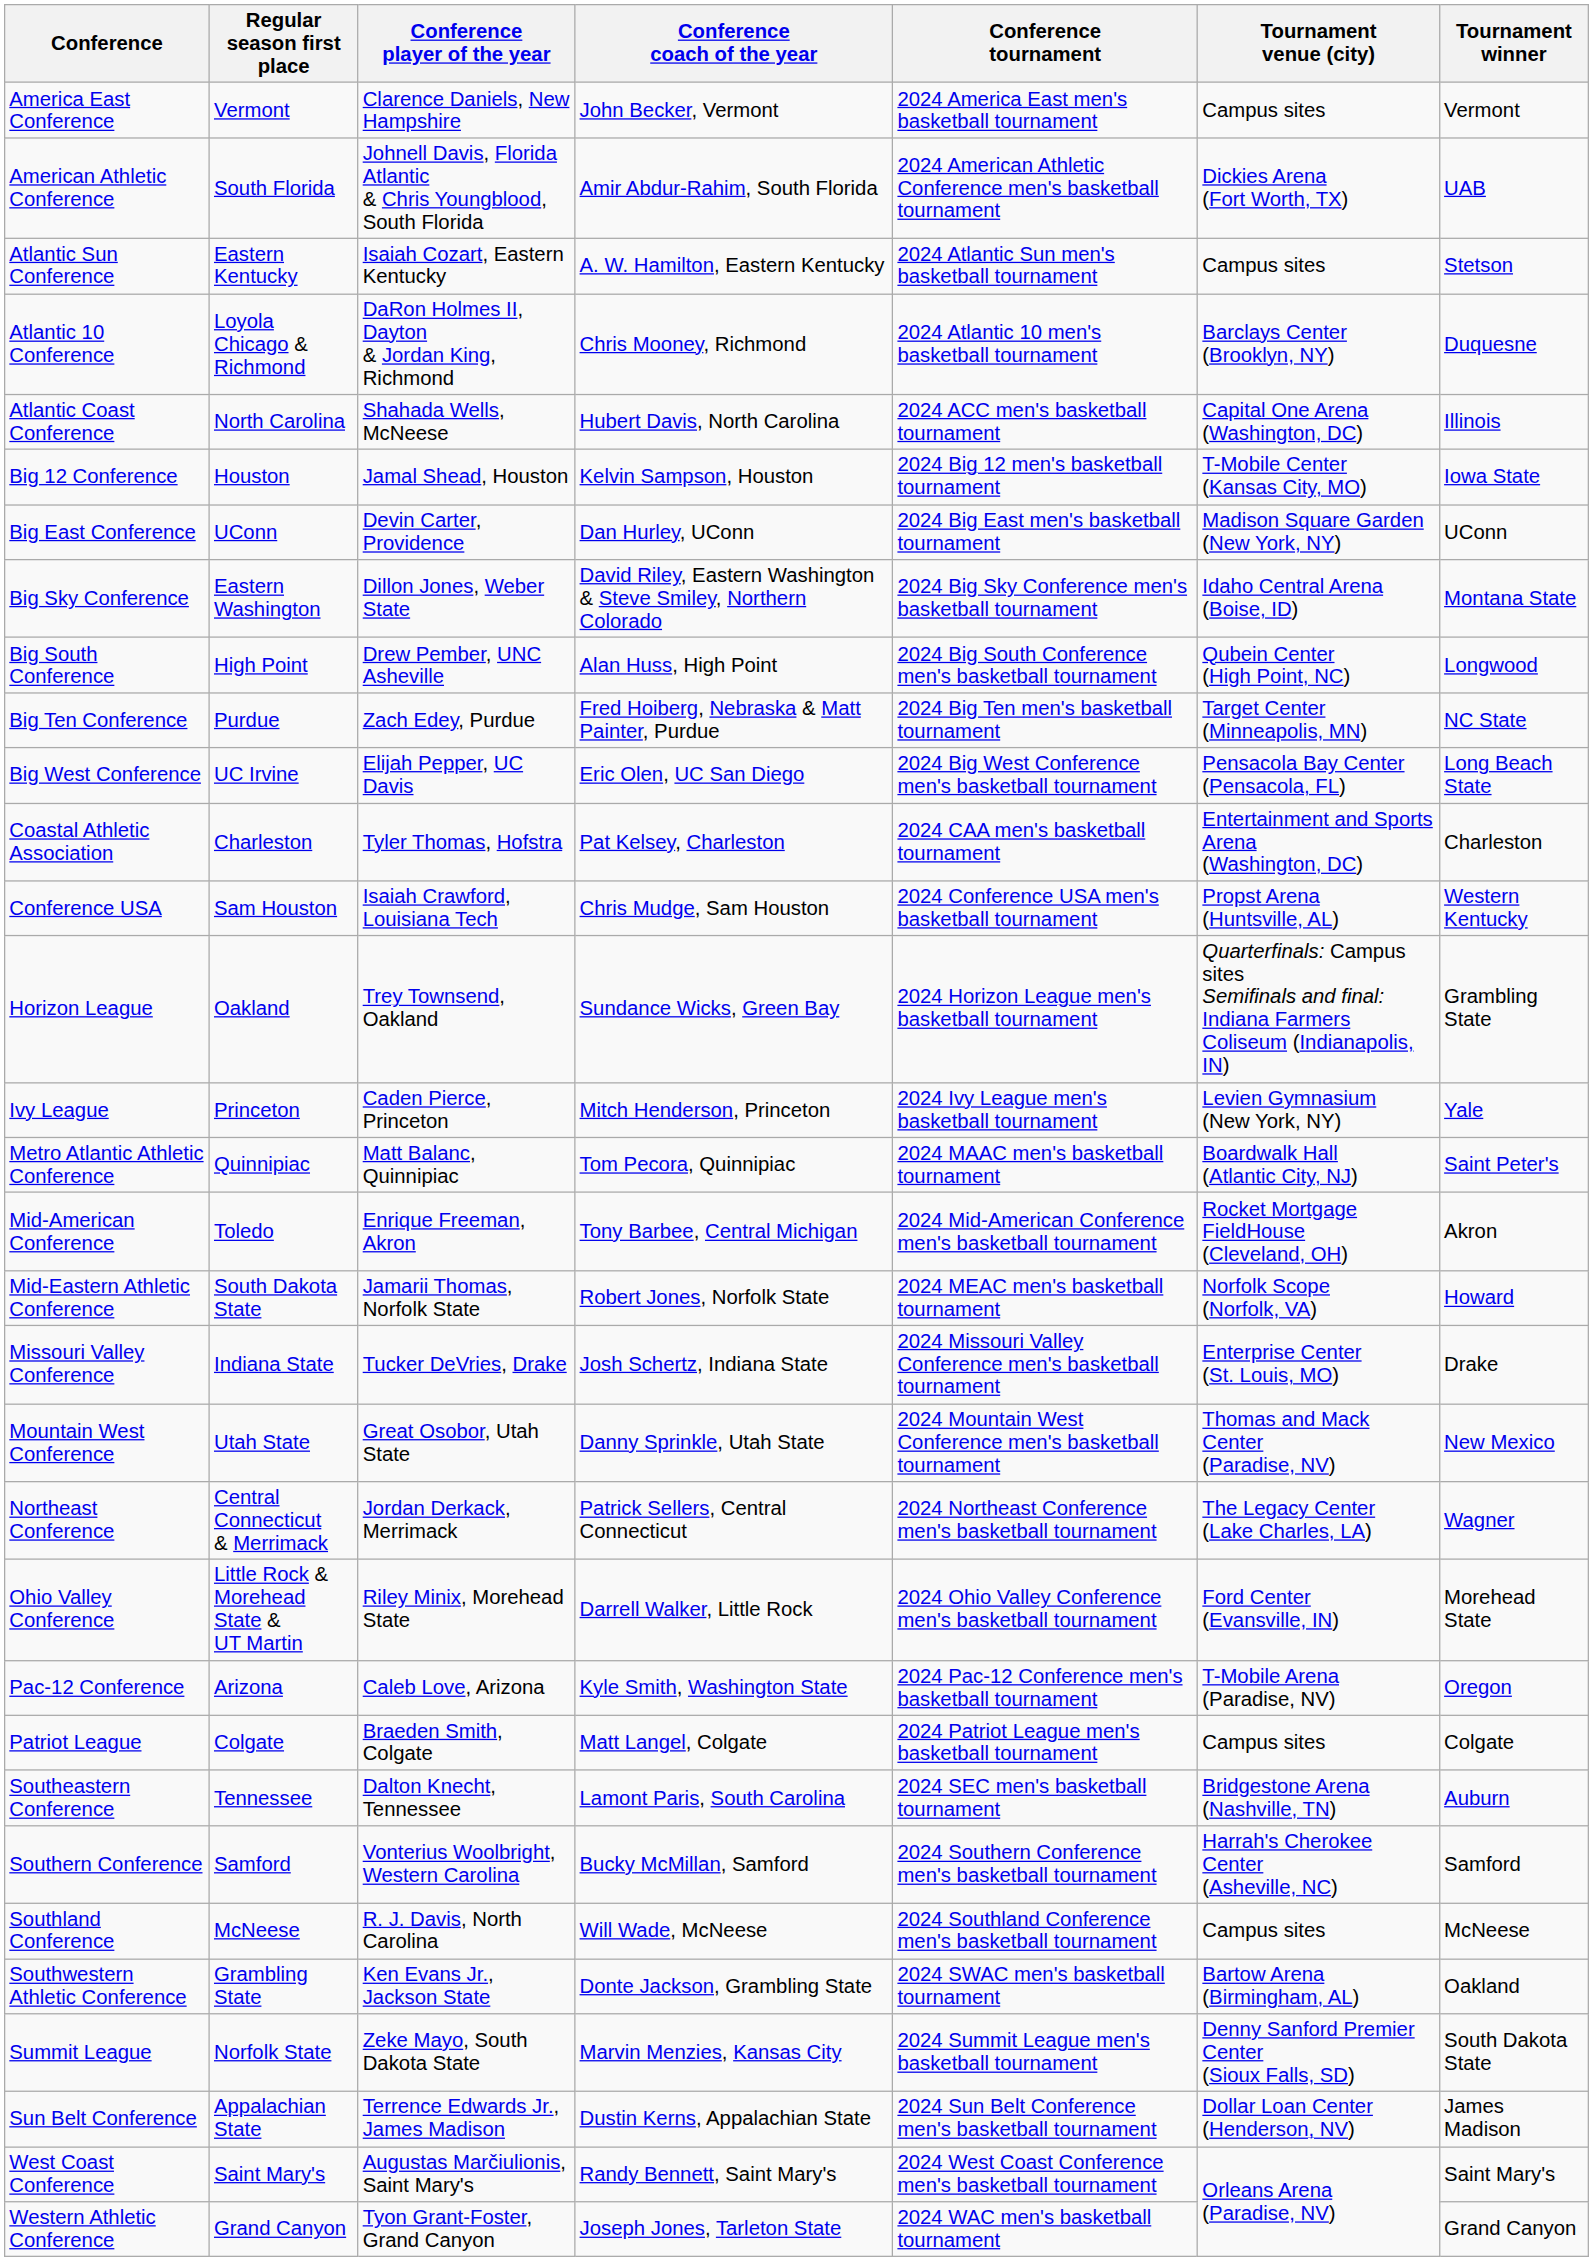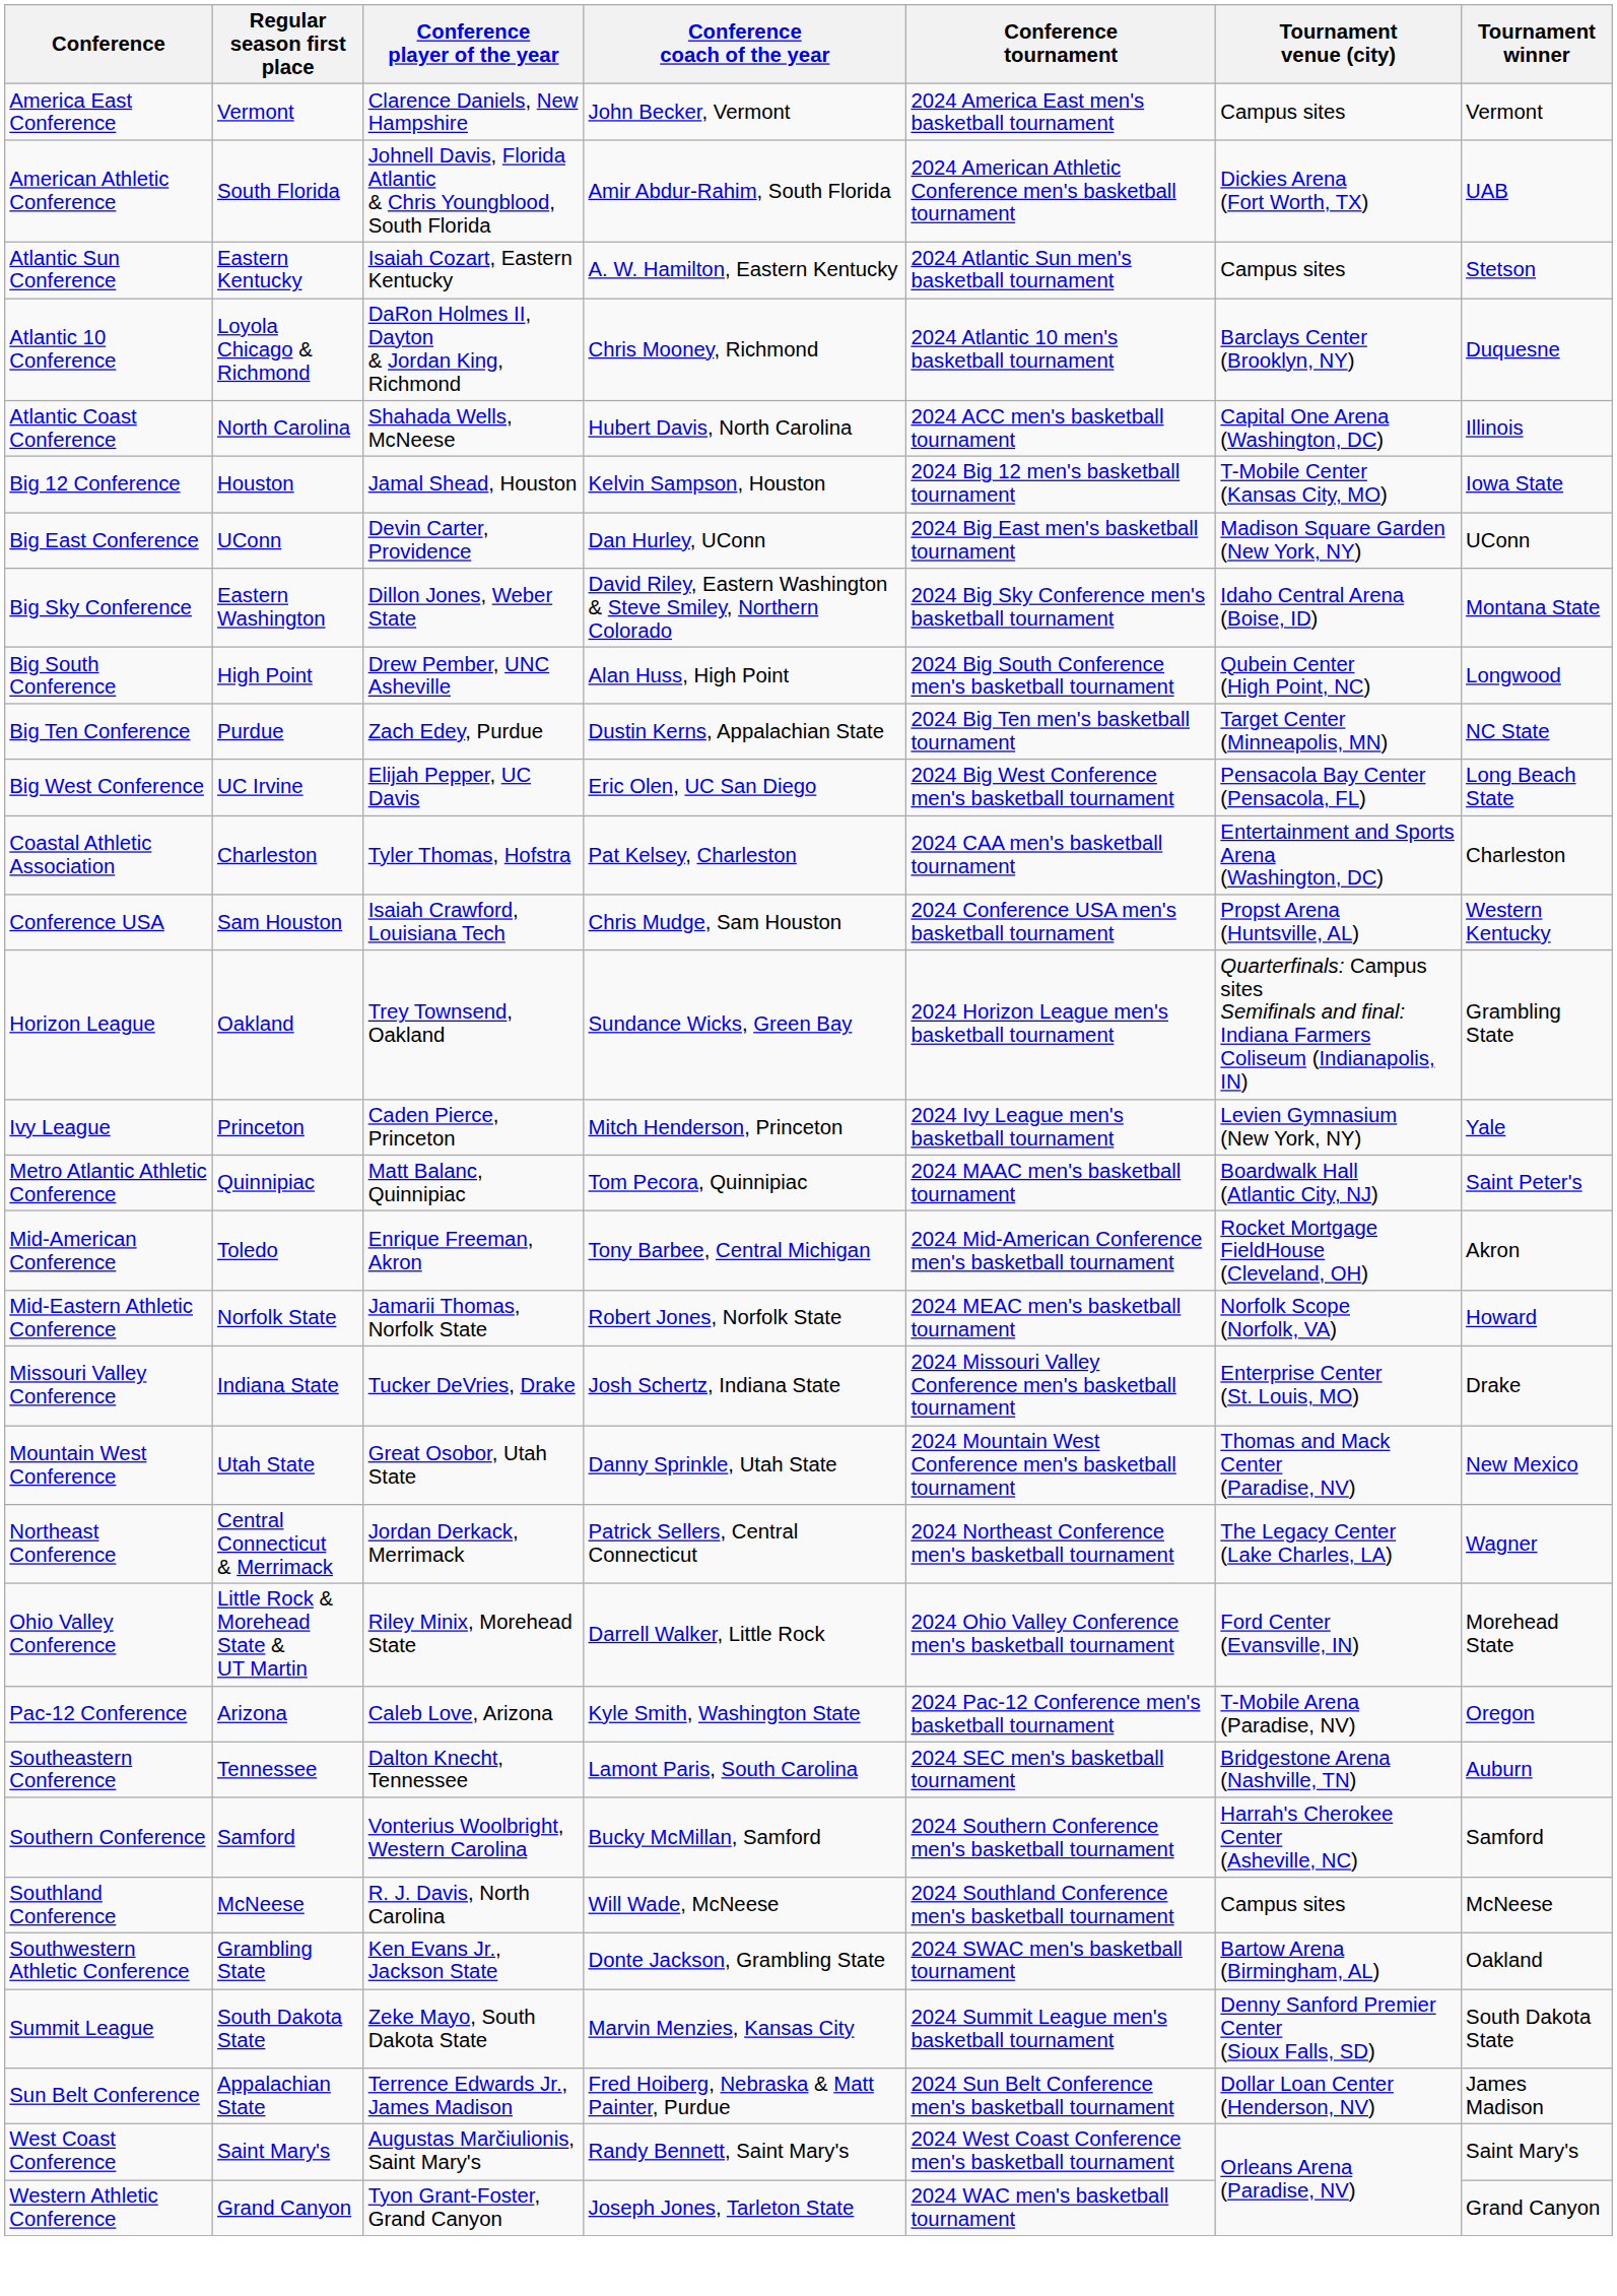Big Ten Conference | Conference coach of the year: Fred Hoiberg, Nebraska & Matt Painter, Purdue -> Dustin Kerns, Appalachian State
Mid-Eastern Athletic Conference | Regular season first place: South Dakota State -> Norfolk State
- row: Patriot League | Colgate | Braeden Smith, Colgate | Matt Langel, Colgate | 2024 Patriot League men's basketball tournament | Campus sites | Colgate
Summit League | Regular season first place: Norfolk State -> South Dakota State
Sun Belt Conference | Conference coach of the year: Dustin Kerns, Appalachian State -> Fred Hoiberg, Nebraska & Matt Painter, Purdue
